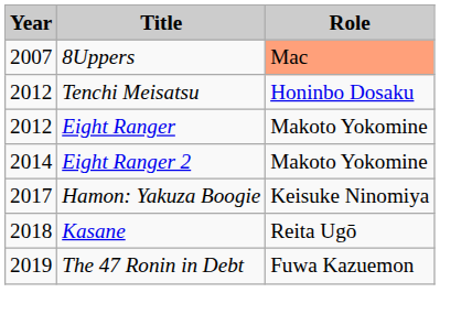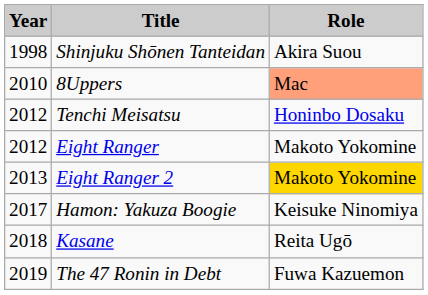+ row: 1998 | Shinjuku Shōnen Tanteidan | Akira Suou
8Uppers | Year: 2007 -> 2010
Eight Ranger 2 | Year: 2014 -> 2013
Eight Ranger 2 | Role: no background -> gold background
